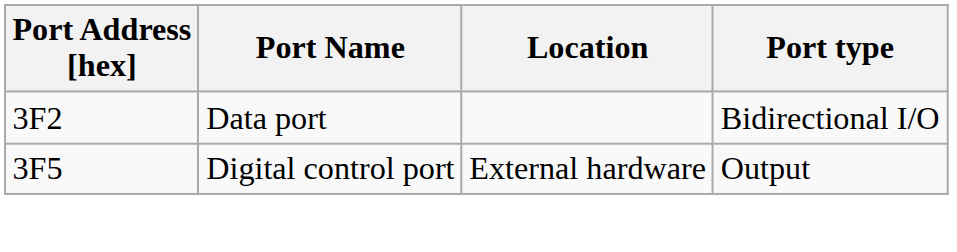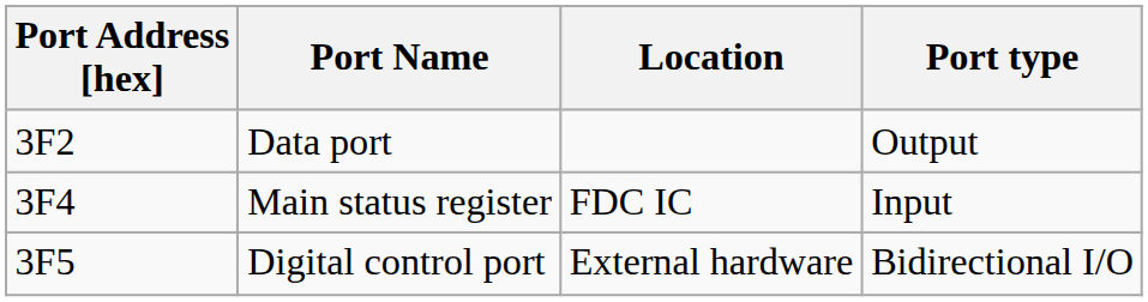Data port | Port type: Bidirectional I/O -> Output
+ row: 3F4 | Main status register | FDC IC | Input
Digital control port | Port type: Output -> Bidirectional I/O
